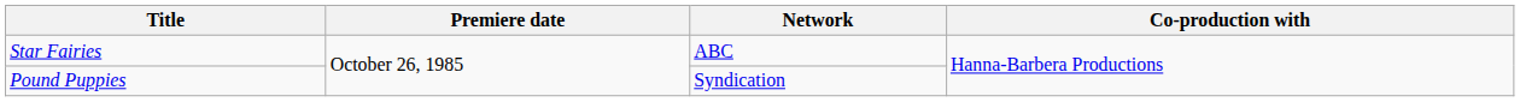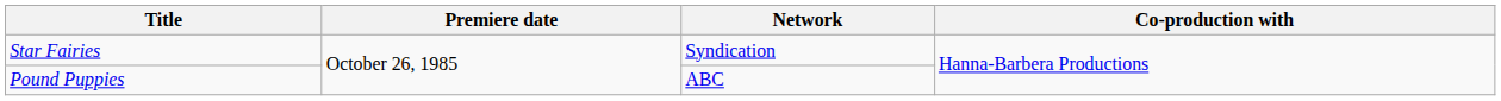Star Fairies | Network: ABC -> Syndication
Pound Puppies | Network: Syndication -> ABC
